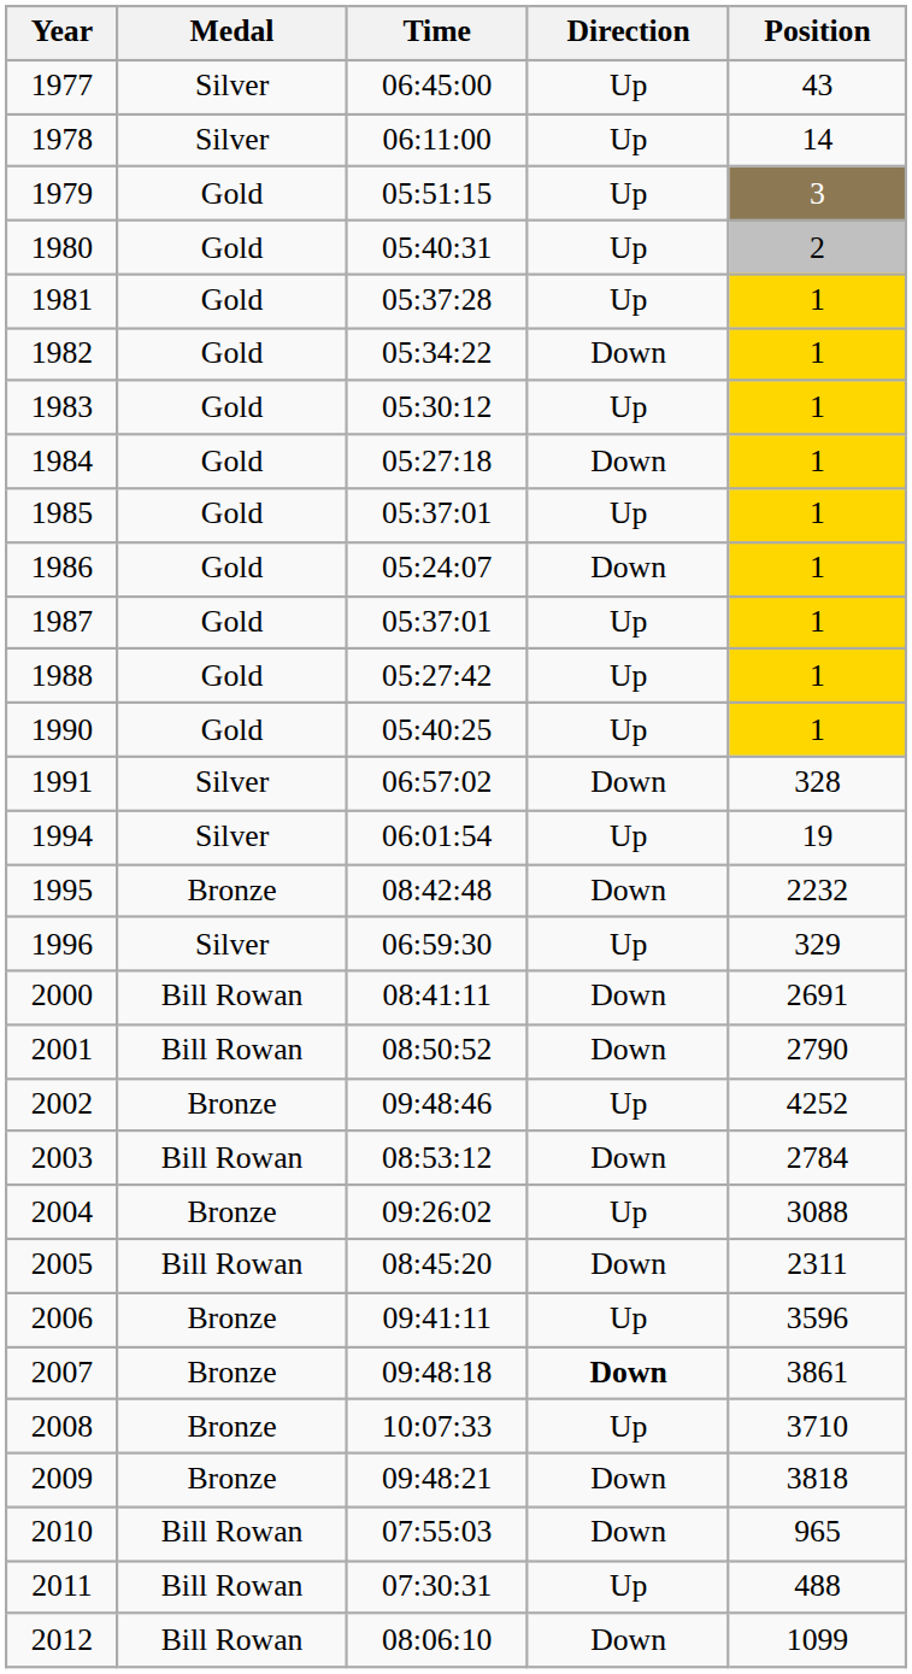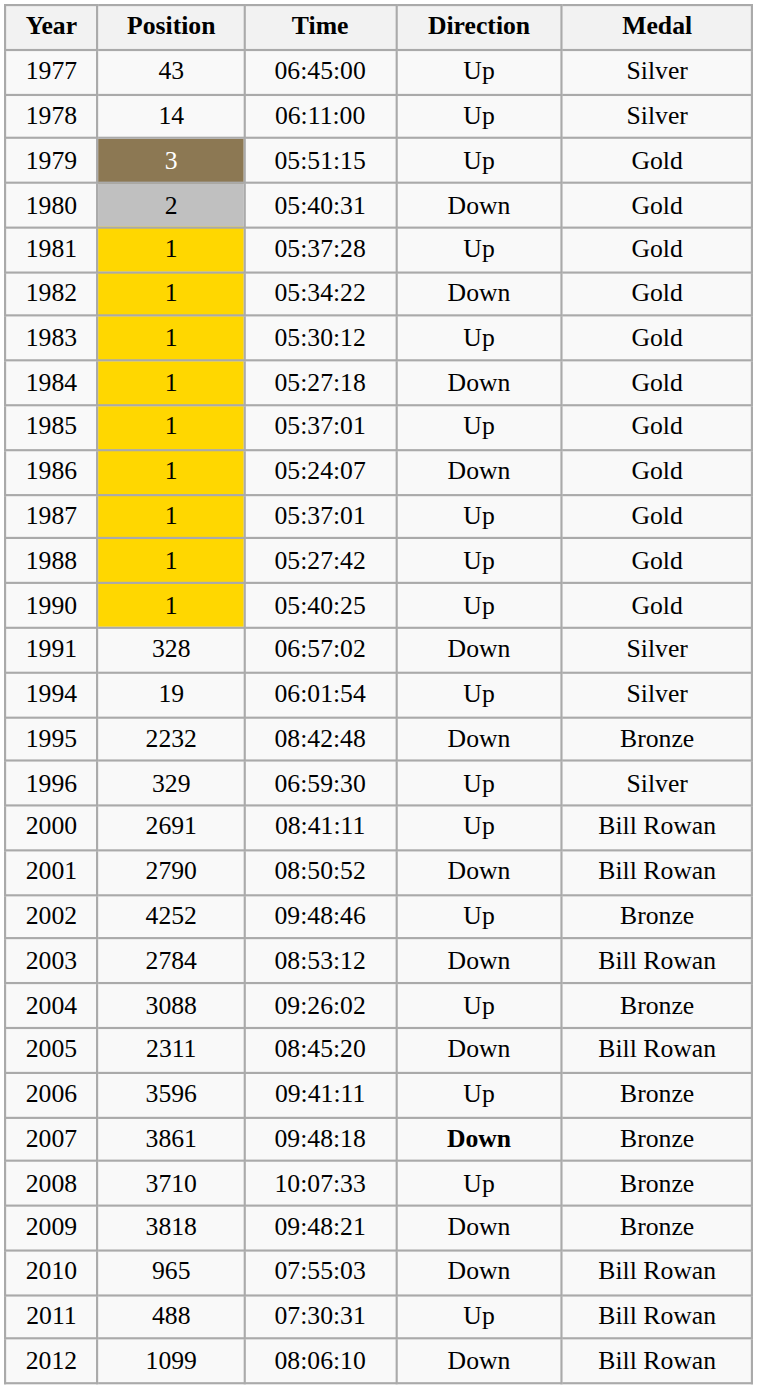columns swapped: Position <-> Medal
1980 | Direction: Up -> Down
2000 | Direction: Down -> Up
